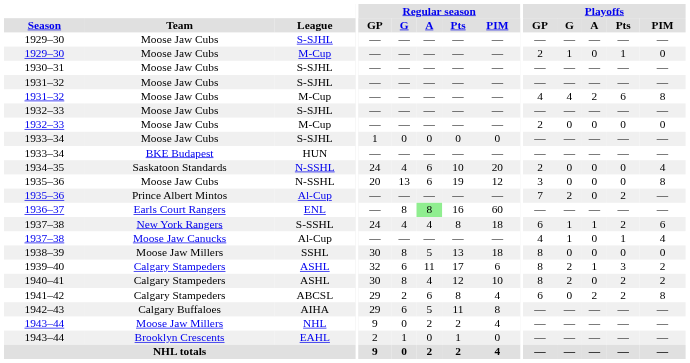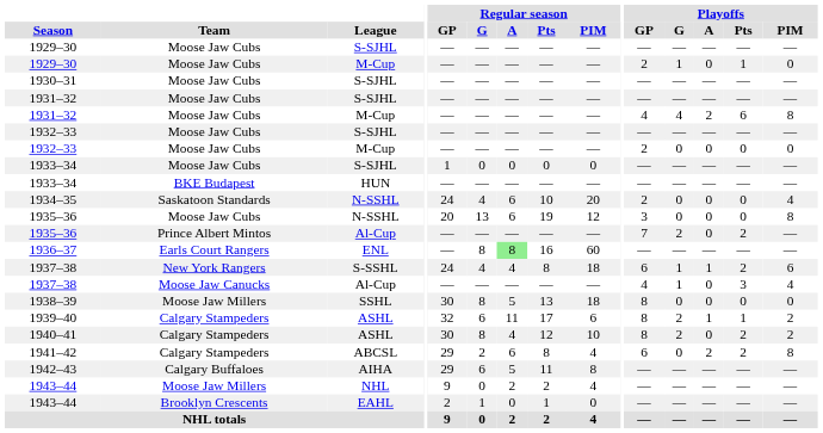1937–38 / Al-Cup | Playoffs / Pts: 1 -> 3
1939–40 | Playoffs / Pts: 3 -> 1
